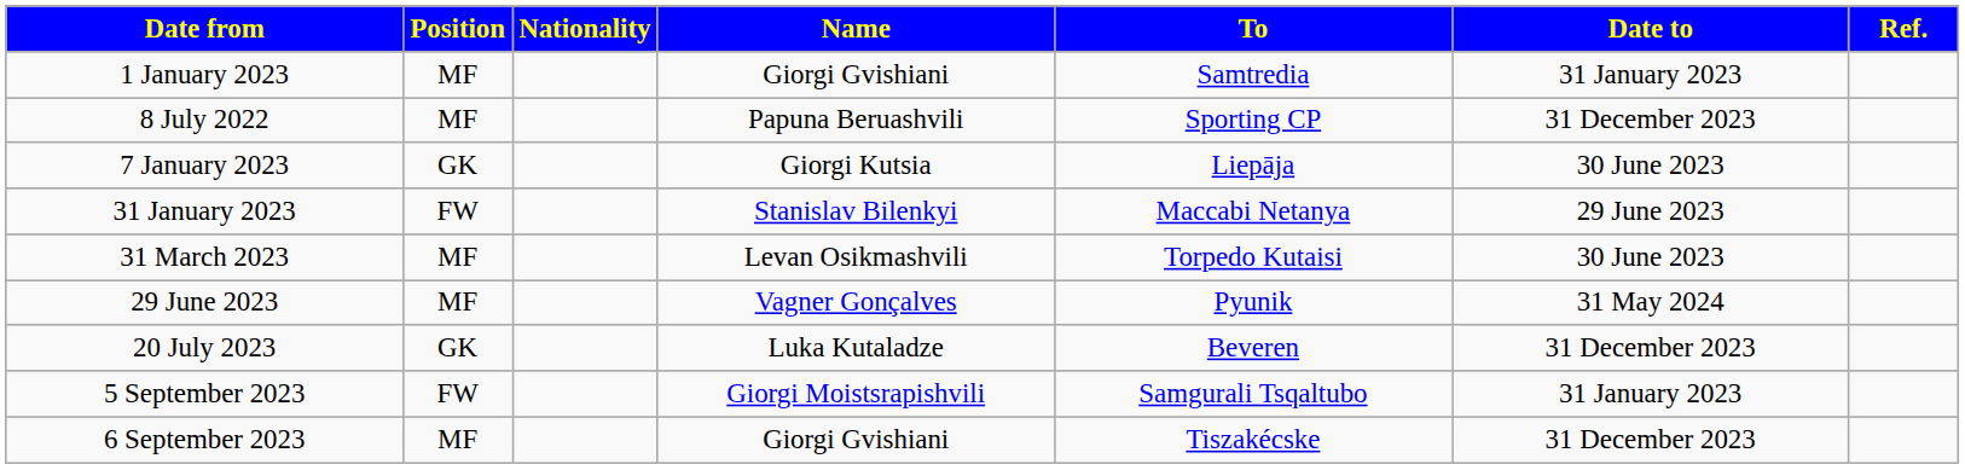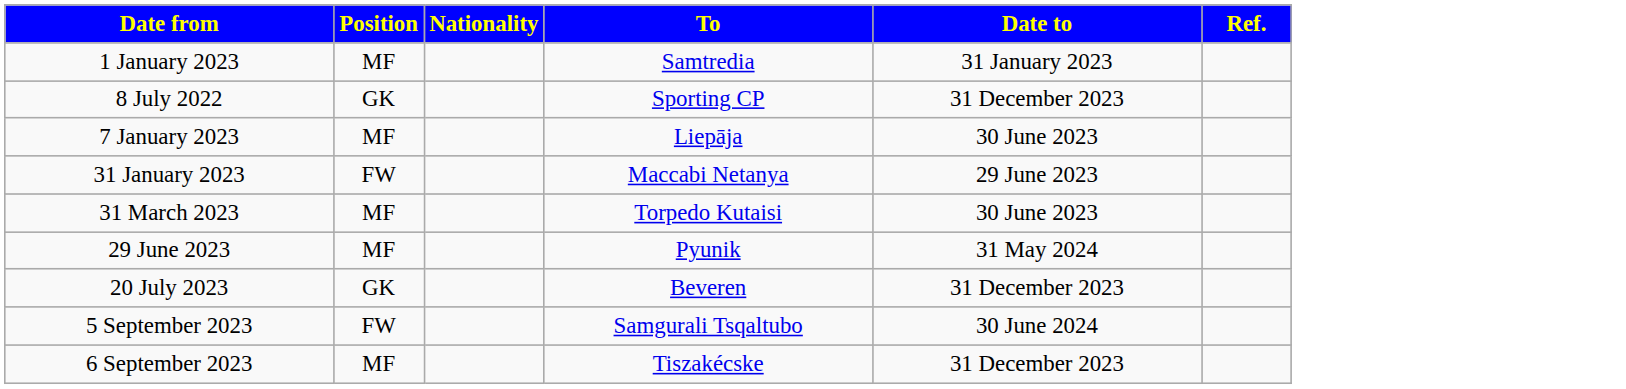- column: Name | Giorgi Gvishiani | Papuna Beruashvili | Giorgi Kutsia | Stanislav Bilenkyi | Levan Osikmashvili | Vagner Gonçalves | Luka Kutaladze | Giorgi Moistsrapishvili | Giorgi Gvishiani
8 July 2022 | Position: MF -> GK
7 January 2023 | Position: GK -> MF
5 September 2023 | Date to: 31 January 2023 -> 30 June 2024
